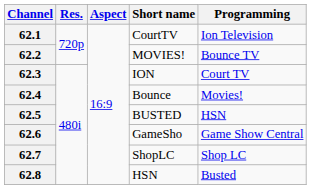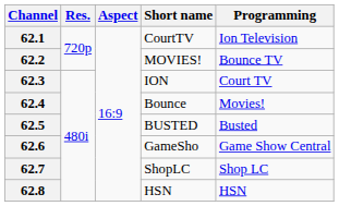62.5 | Programming: HSN -> Busted
62.8 | Programming: Busted -> HSN
